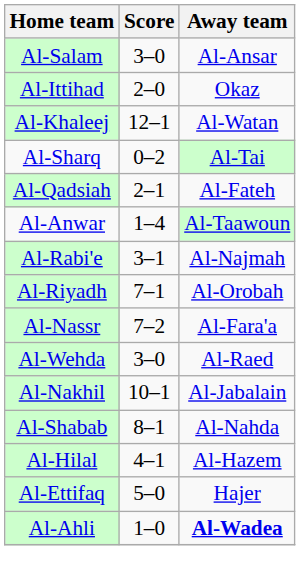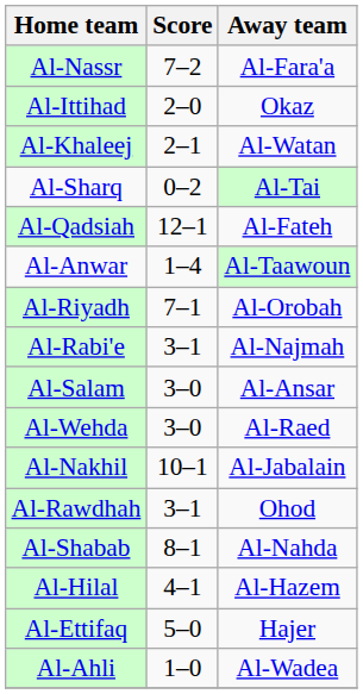rows swapped: Al-Nassr <-> Al-Salam
Al-Khaleej | Score: 12–1 -> 2–1
Al-Qadsiah | Score: 2–1 -> 12–1
rows swapped: Al-Rabi'e <-> Al-Riyadh
+ row: Al-Rawdhah | 3–1 | Ohod
Al-Ahli | Away team: bold -> normal
